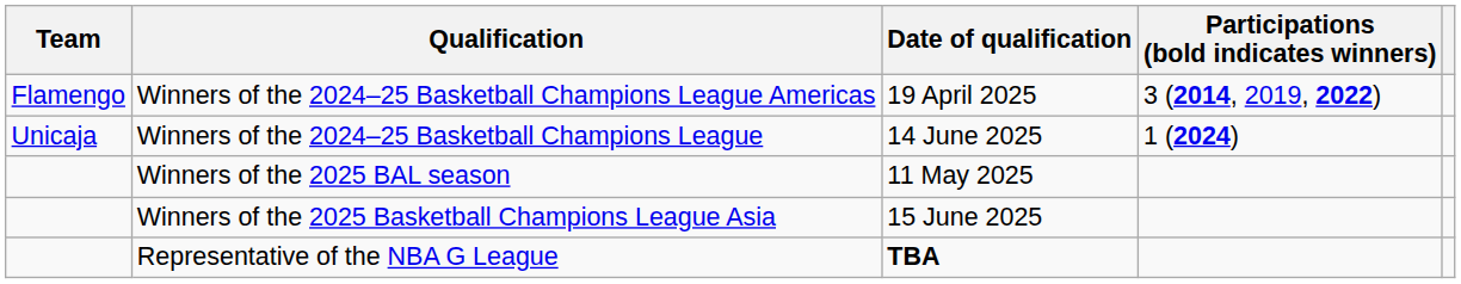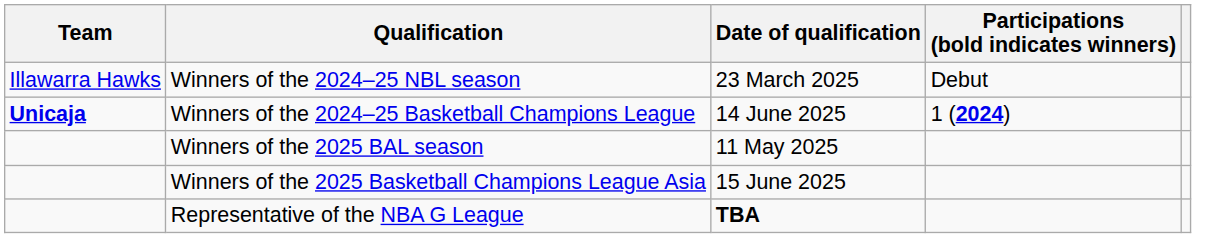+ row: Illawarra Hawks | Winners of the 2024–25 NBL season | 23 March 2025 | Debut
- row: Flamengo | Winners of the 2024–25 Basketball Champions League Americas | 19 April 2025 | 3 (2014, 2019, 2022)
Winners of the 2024–25 Basketball Champions League | Team: normal -> bold
